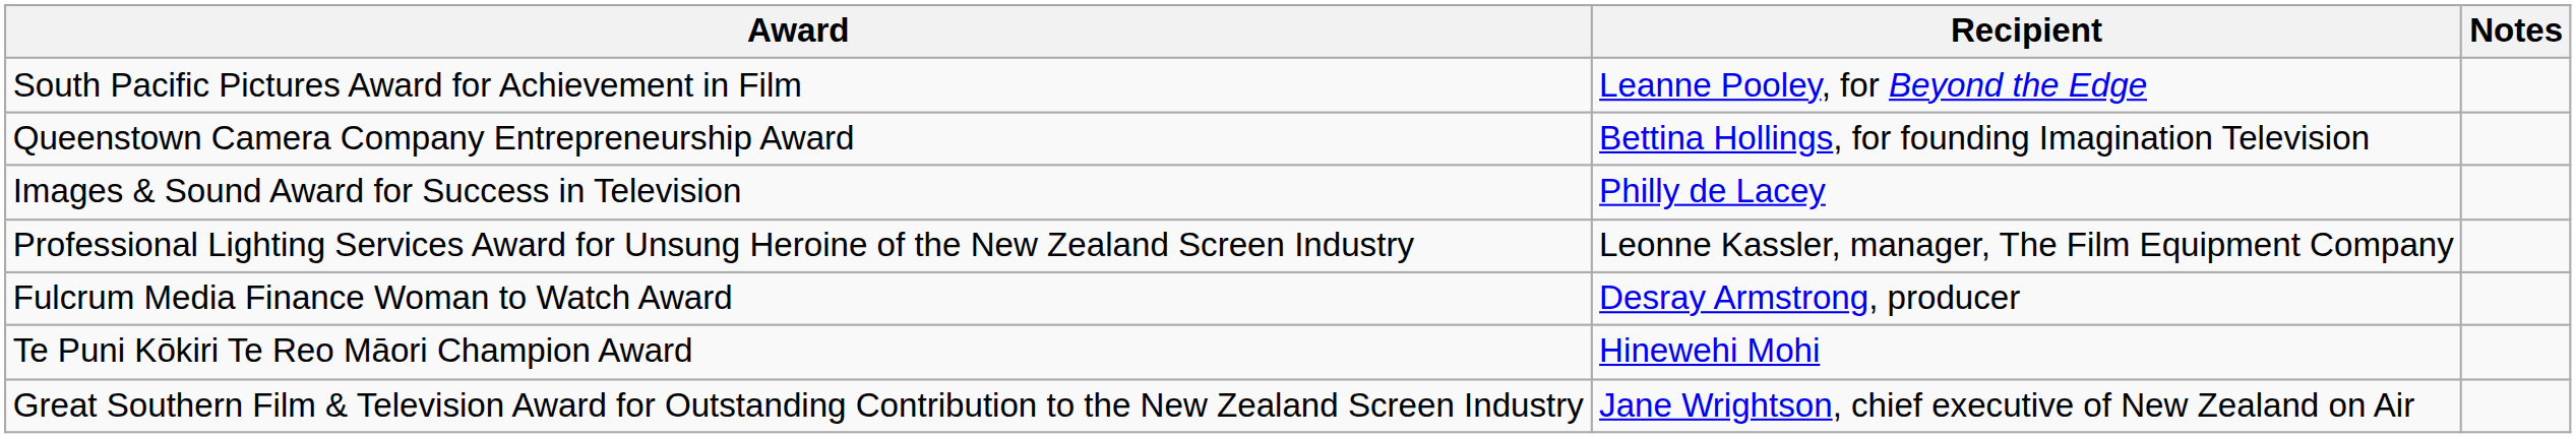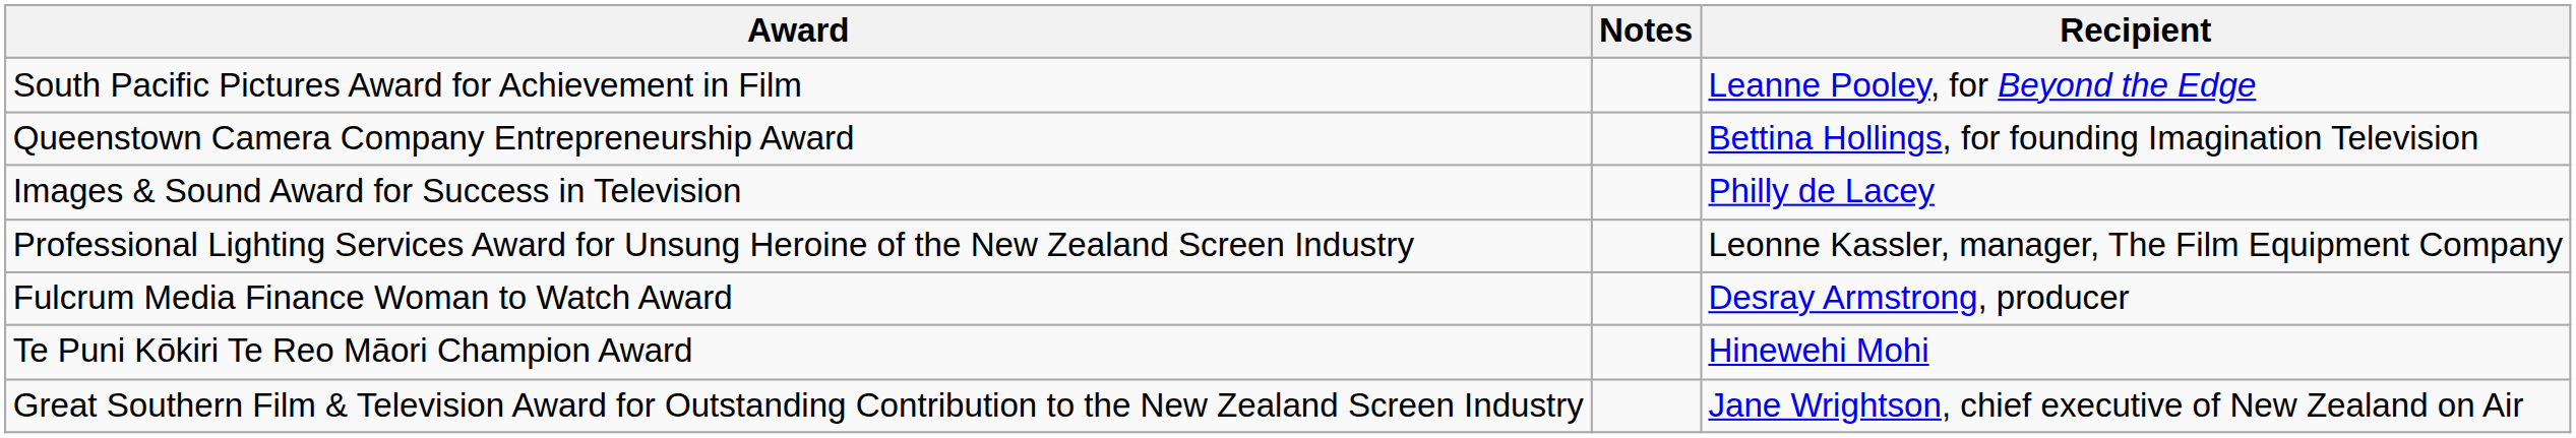columns swapped: Recipient <-> Notes
